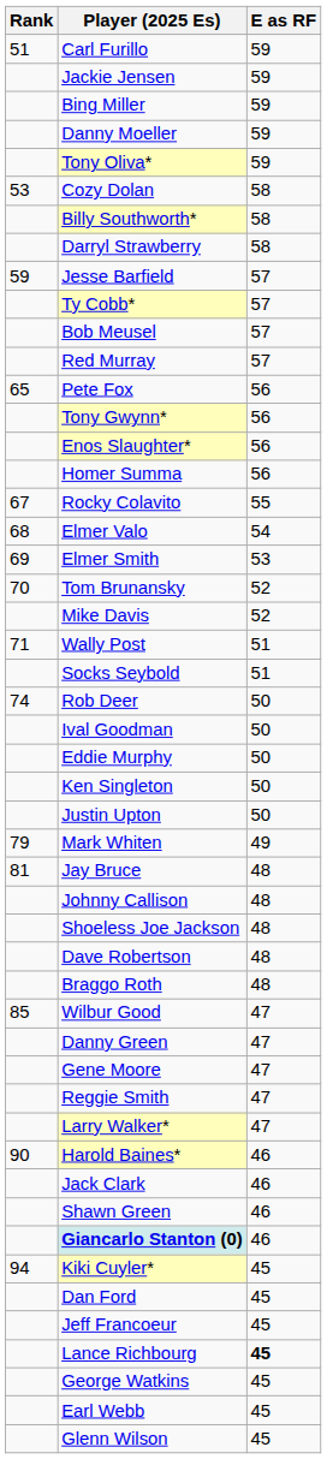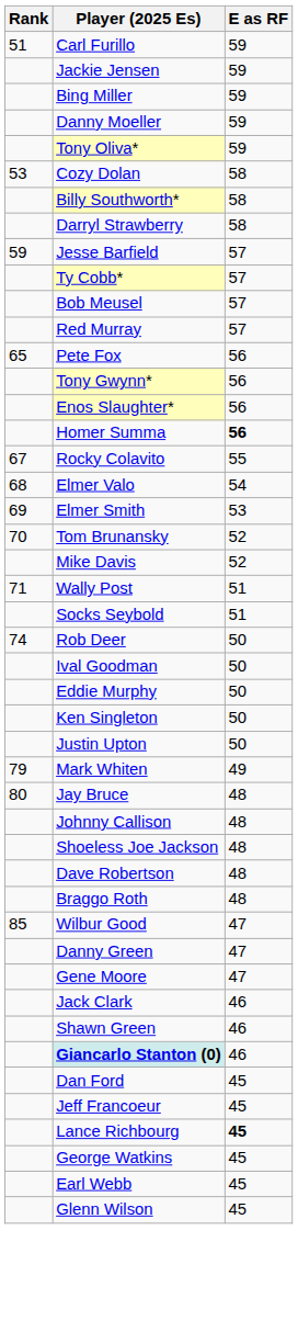Homer Summa | E as RF: normal -> bold
Jay Bruce | Rank: 81 -> 80
- row: Reggie Smith | 47
- row: Larry Walker* | 47
- row: 90 | Harold Baines* | 46
- row: 94 | Kiki Cuyler* | 45
